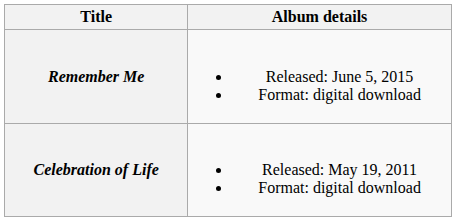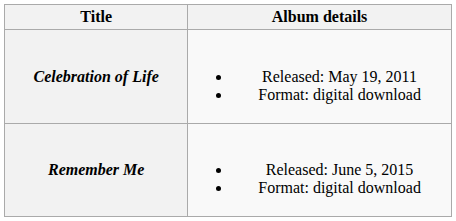rows swapped: Celebration of Life <-> Remember Me
